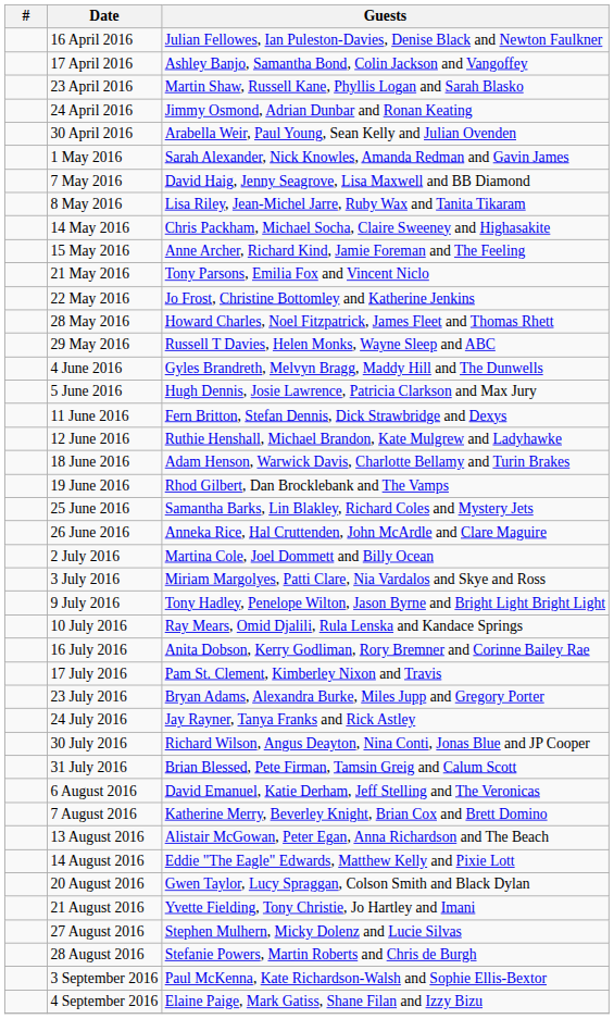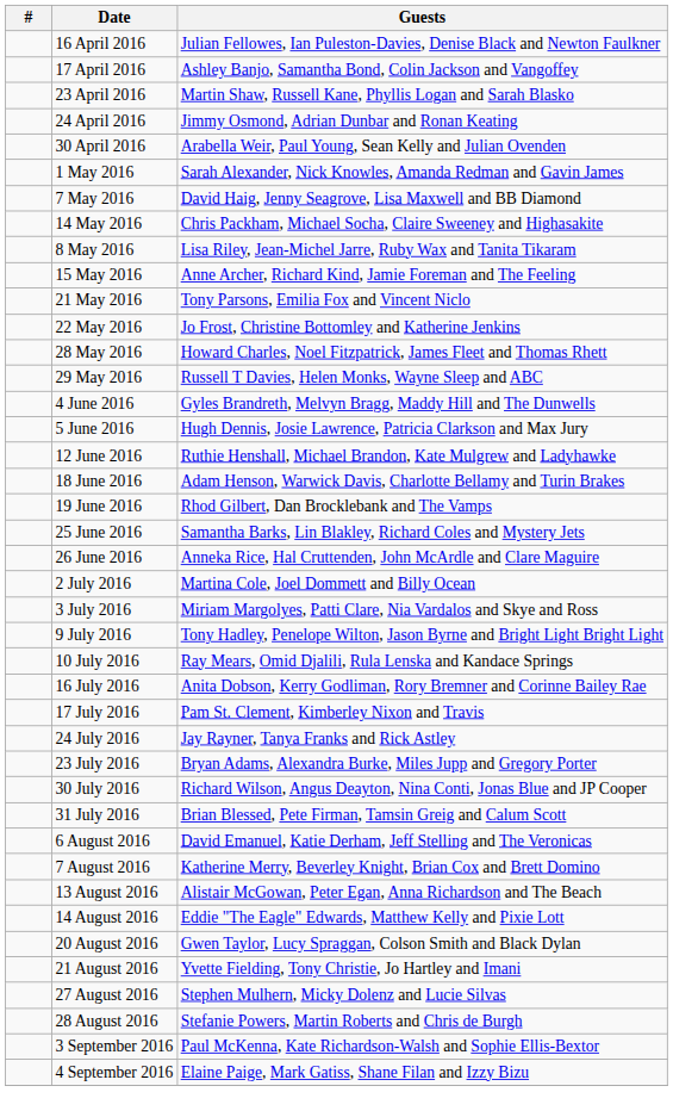rows swapped: 8 May 2016 <-> 14 May 2016
- row: 11 June 2016 | Fern Britton, Stefan Dennis, Dick Strawbridge and Dexys
rows swapped: 23 July 2016 <-> 24 July 2016
